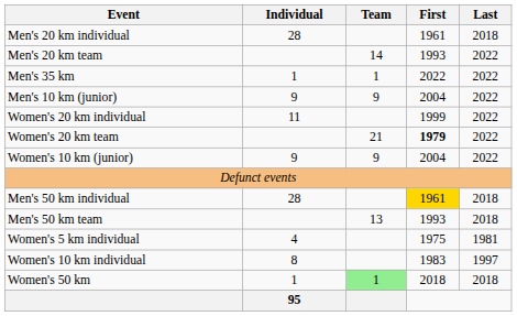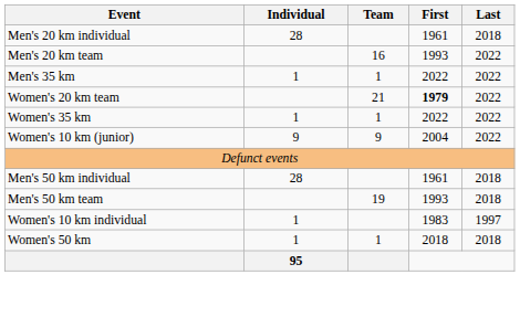Men's 20 km team | Team: 14 -> 16
- row: Men's 10 km (junior) | 9 | 9 | 2004 | 2022
- row: Women's 20 km individual | 11 | 1999 | 2022
+ row: Women's 35 km | 1 | 1 | 2022 | 2022
Men's 50 km individual | First: gold background -> no background
Men's 50 km team | Team: 13 -> 19
- row: Women's 5 km individual | 4 | 1975 | 1981
Women's 10 km individual | Individual: 8 -> 1
Women's 50 km | Team: lightgreen background -> no background
